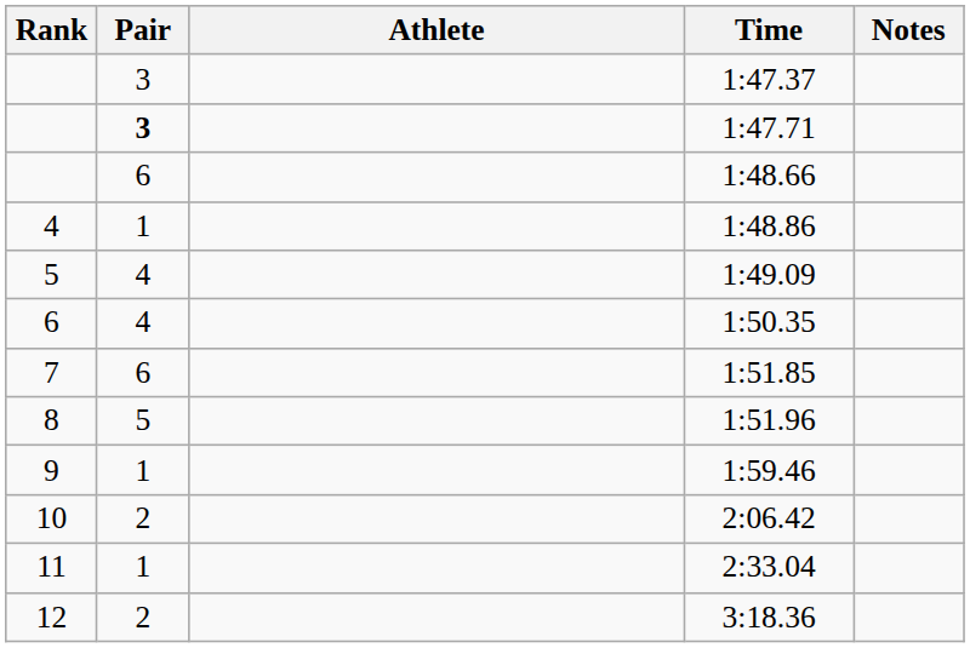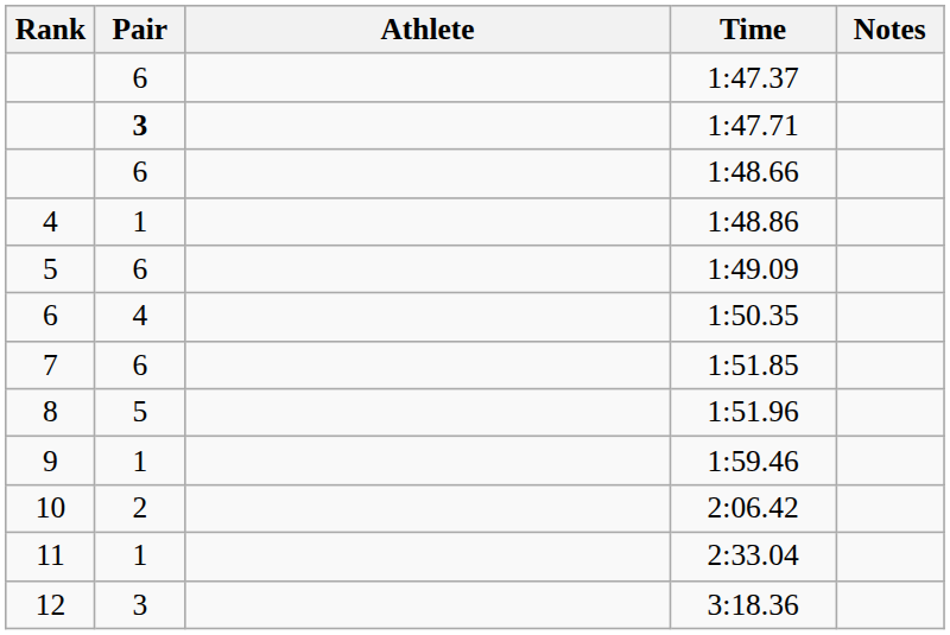1:47.37 | Pair: 3 -> 6
1:49.09 | Pair: 4 -> 6
3:18.36 | Pair: 2 -> 3
